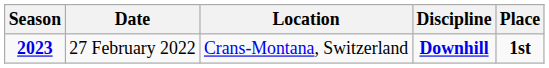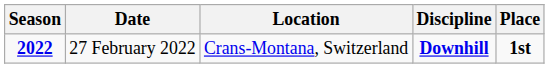27 February 2022 | Season: 2023 -> 2022
